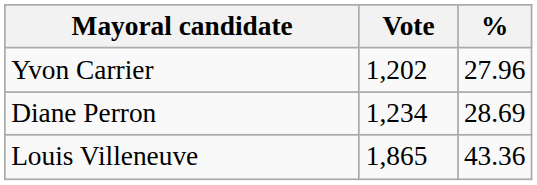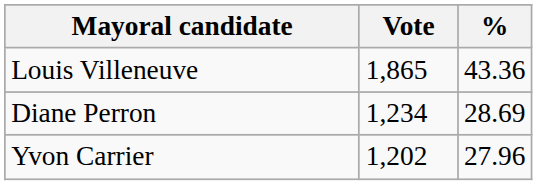rows swapped: Louis Villeneuve <-> Yvon Carrier
